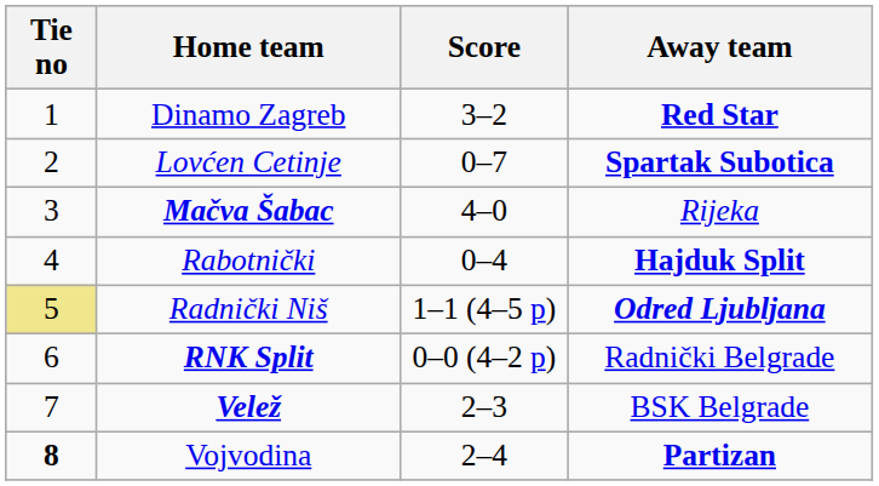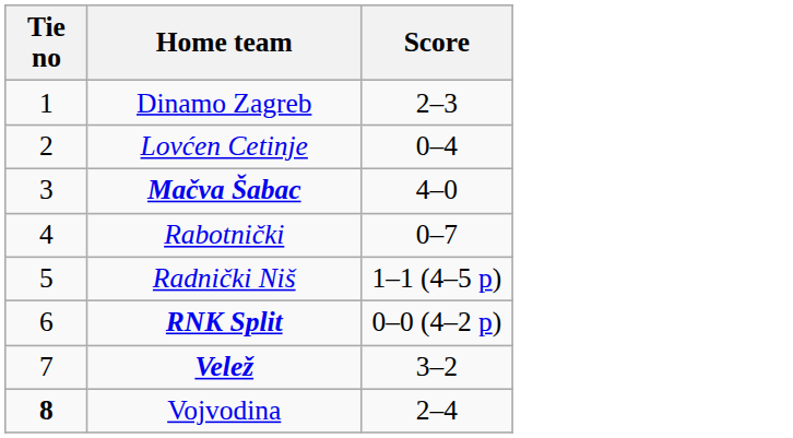- column: Away team | Red Star | Spartak Subotica | Rijeka | Hajduk Split | Odred Ljubljana | Radnički Belgrade | BSK Belgrade | Partizan
Dinamo Zagreb | Score: 3–2 -> 2–3
Lovćen Cetinje | Score: 0–7 -> 0–4
Rabotnički | Score: 0–4 -> 0–7
Radnički Niš | Tie no: khaki background -> no background
Velež | Score: 2–3 -> 3–2
